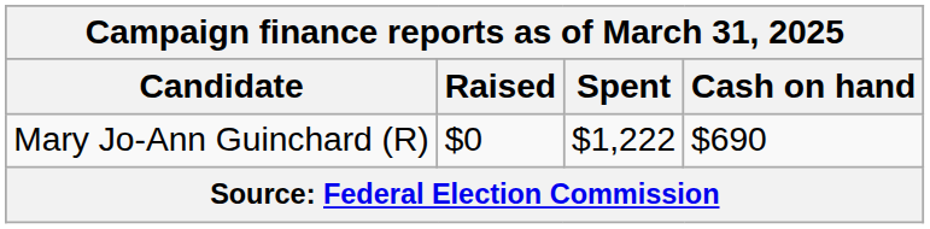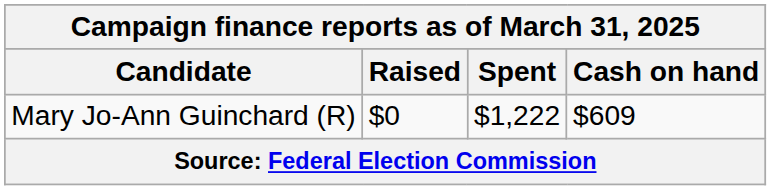Mary Jo-Ann Guinchard (R) | Cash on hand: $690 -> $609
